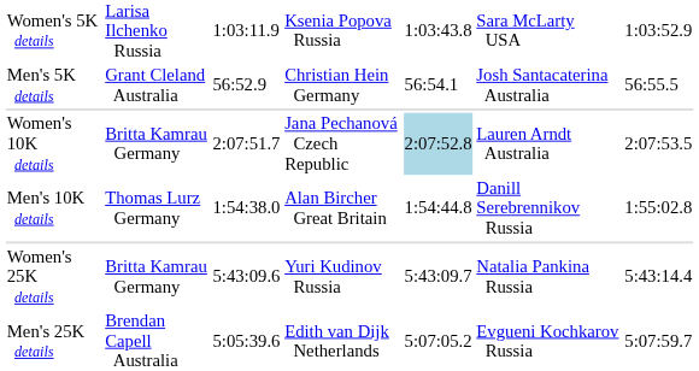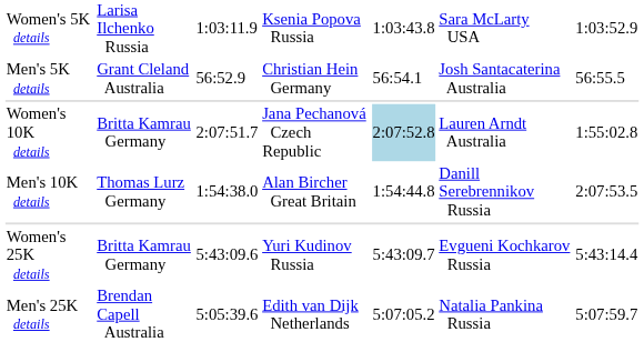Women's 10K details | column 7: 2:07:53.5 -> 1:55:02.8
Men's 10K details | column 7: 1:55:02.8 -> 2:07:53.5
Women's 25K details | column 6: Natalia Pankina Russia -> Evgueni Kochkarov Russia
Men's 25K details | column 6: Evgueni Kochkarov Russia -> Natalia Pankina Russia
